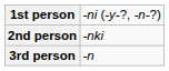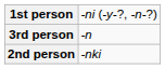rows swapped: 2nd person <-> 3rd person
